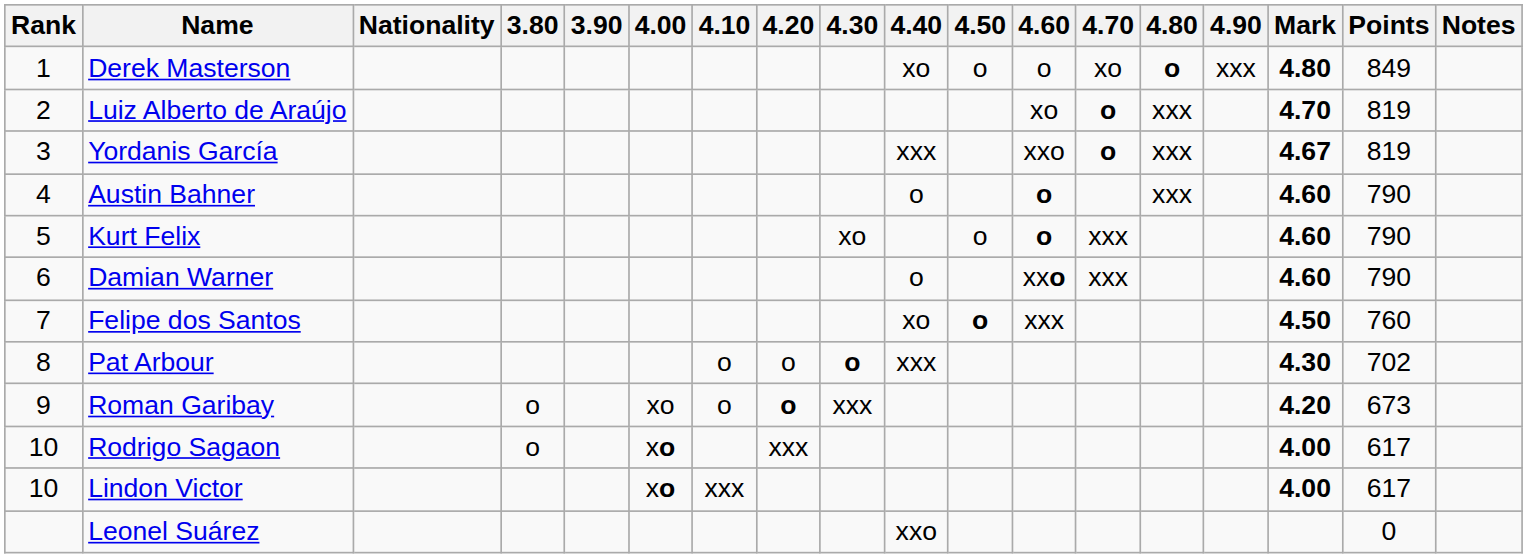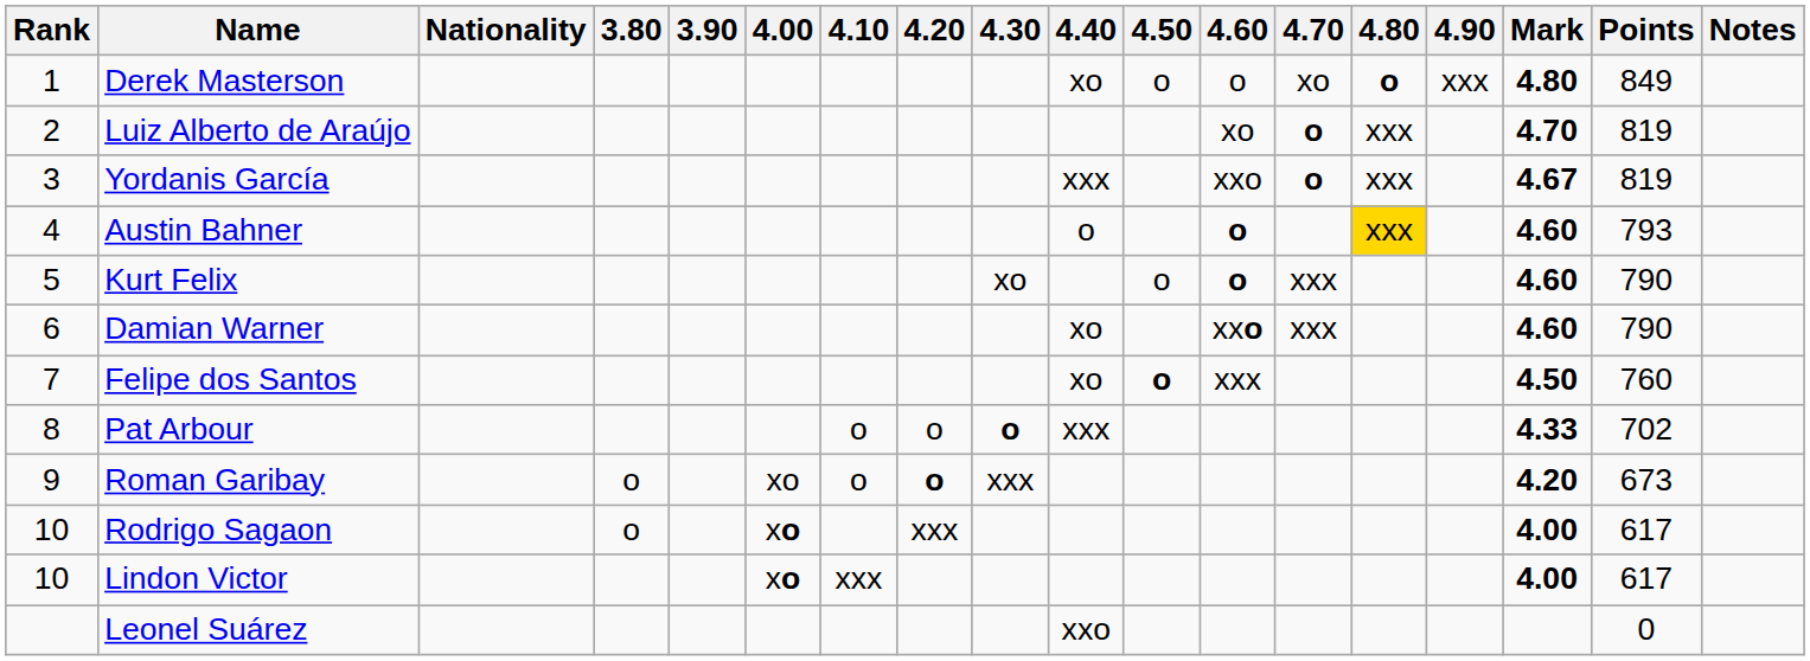Austin Bahner | 4.80: no background -> gold background
Austin Bahner | Points: 790 -> 793
Damian Warner | 4.40: o -> xo
Pat Arbour | Mark: 4.30 -> 4.33
